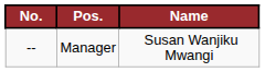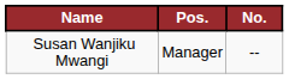columns swapped: No. <-> Name
